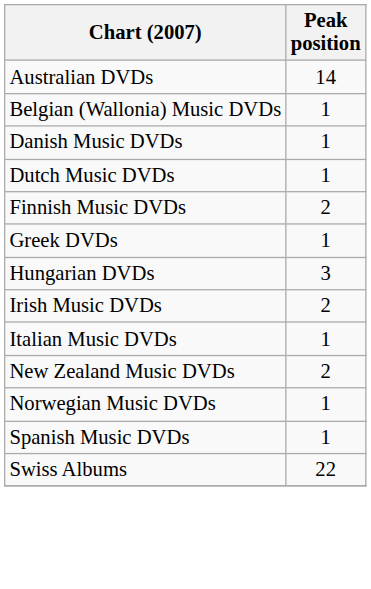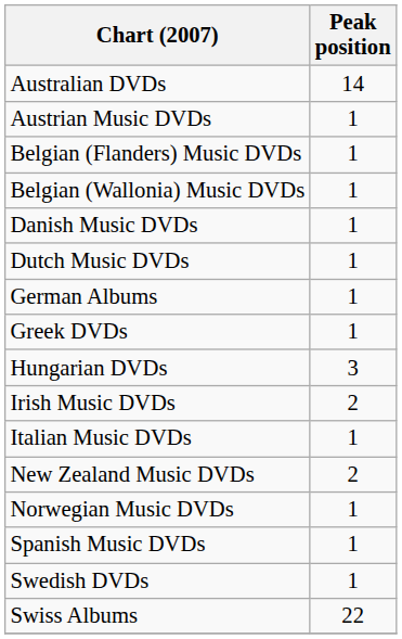+ row: Austrian Music DVDs | 1
+ row: Belgian (Flanders) Music DVDs | 1
- row: Finnish Music DVDs | 2
+ row: German Albums | 1
+ row: Swedish DVDs | 1
